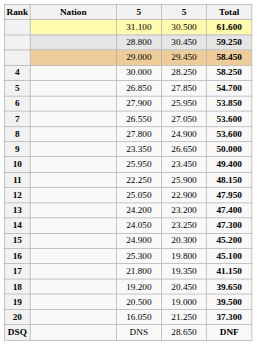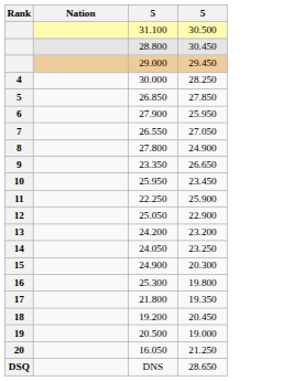- column: Total | 61.600 | 59.250 | 58.450 | 58.250 | 54.700 | 53.850 | 53.600 | 53.600 | 50.000 | 49.400 | 48.150 | 47.950 | 47.400 | 47.300 | 45.200 | 45.100 | 41.150 | 39.650 | 39.500 | 37.300 | DNF
